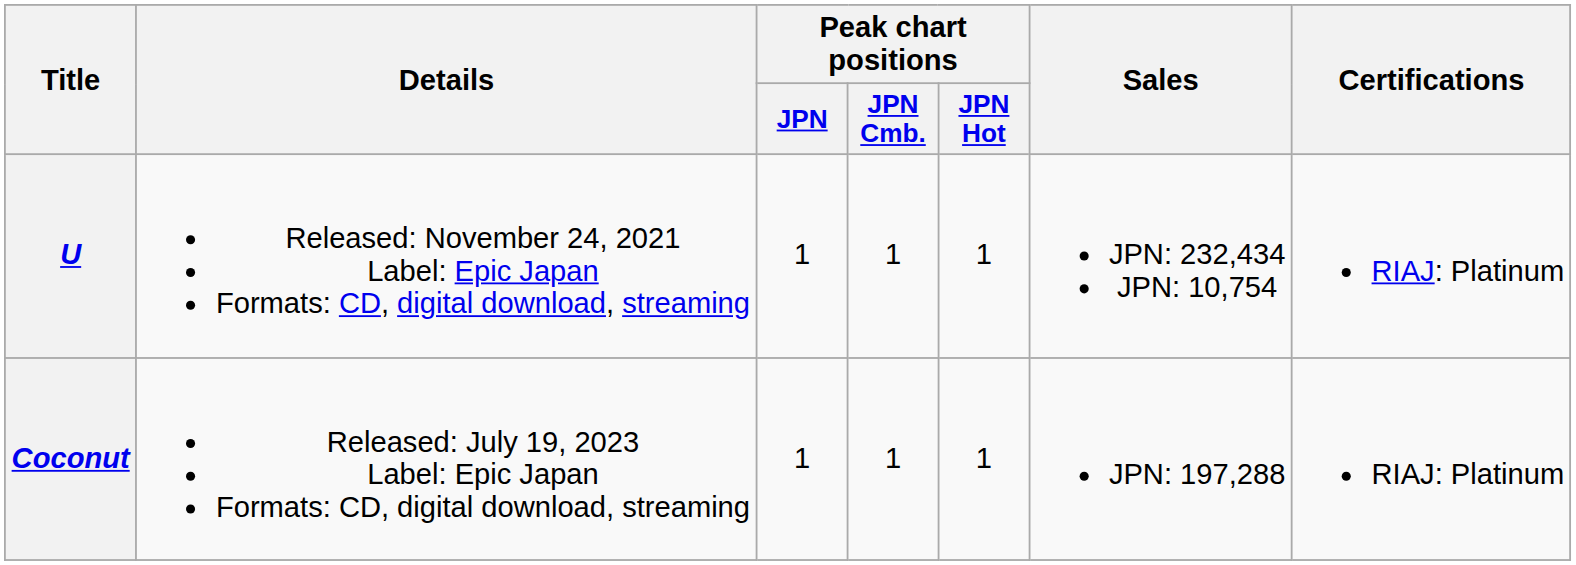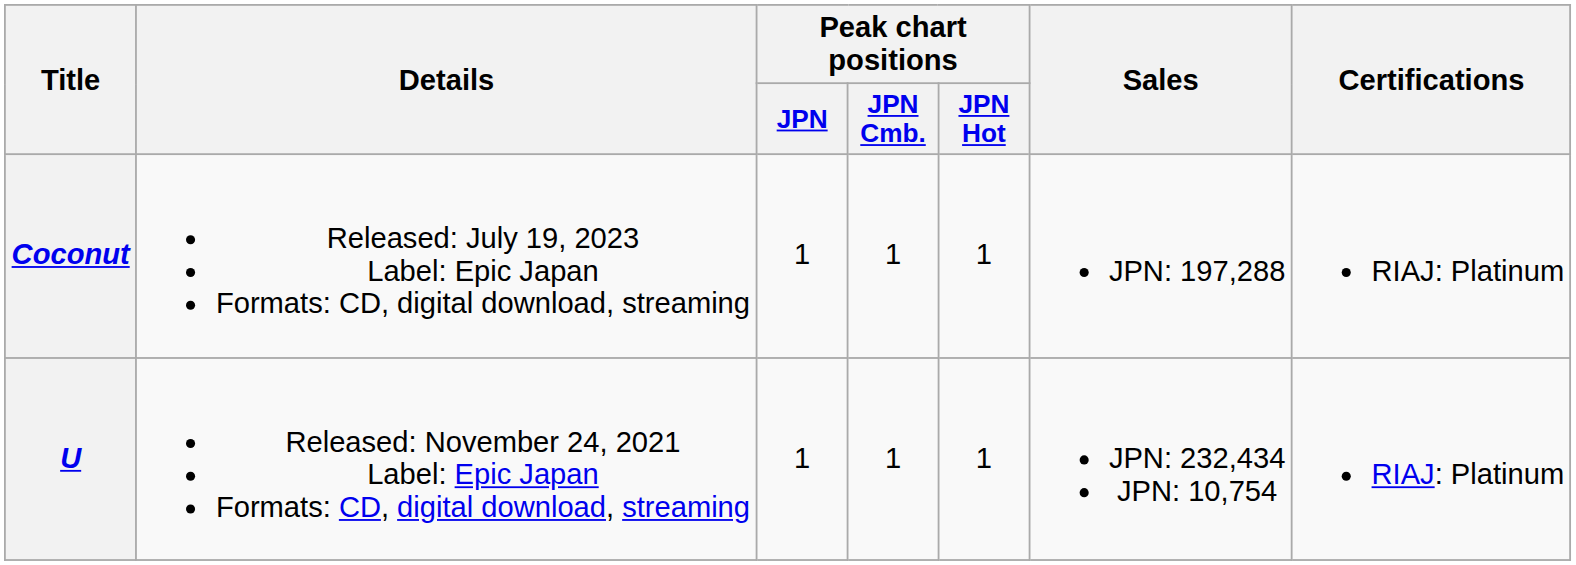rows swapped: U <-> Coconut
